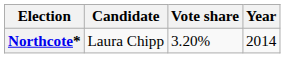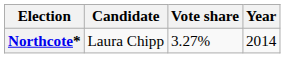Northcote* | Vote share: 3.20% -> 3.27%
